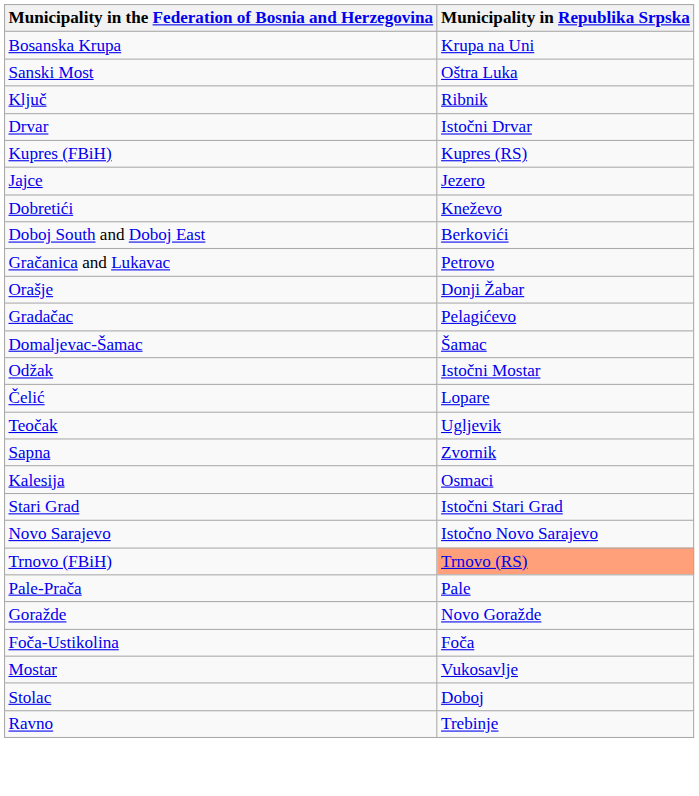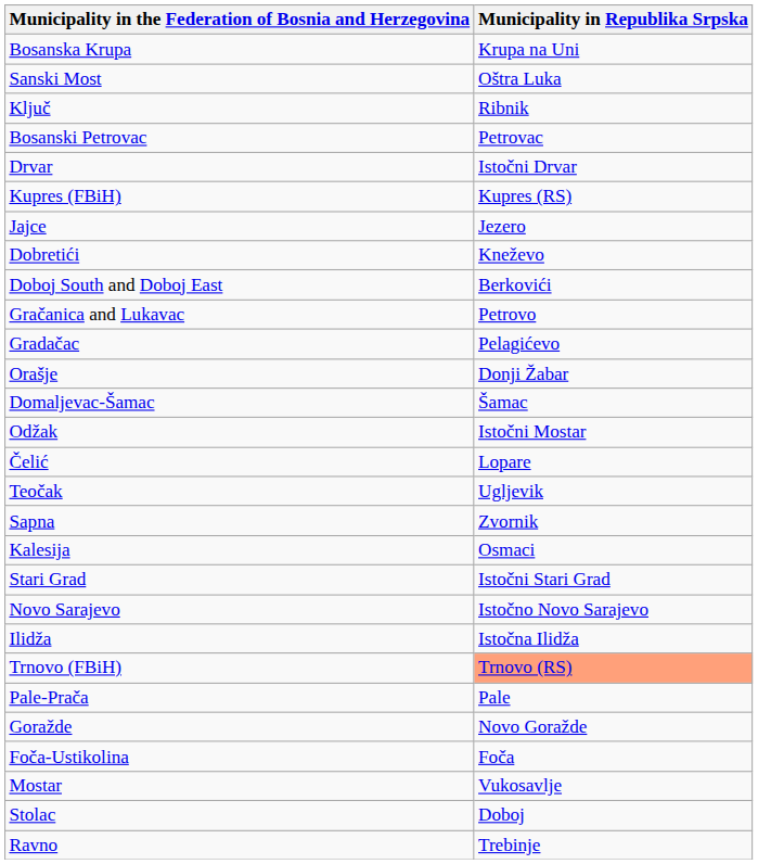+ row: Bosanski Petrovac | Petrovac
rows swapped: Gradačac <-> Orašje
+ row: Ilidža | Istočna Ilidža
